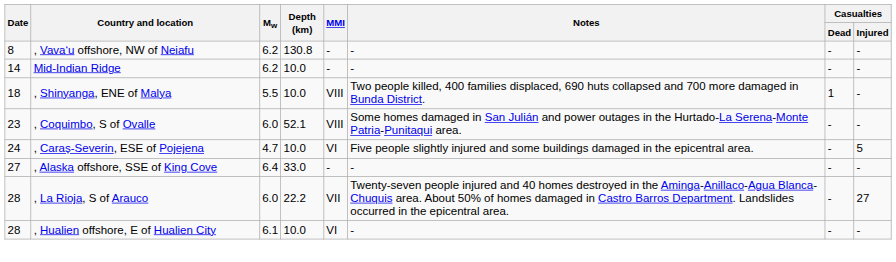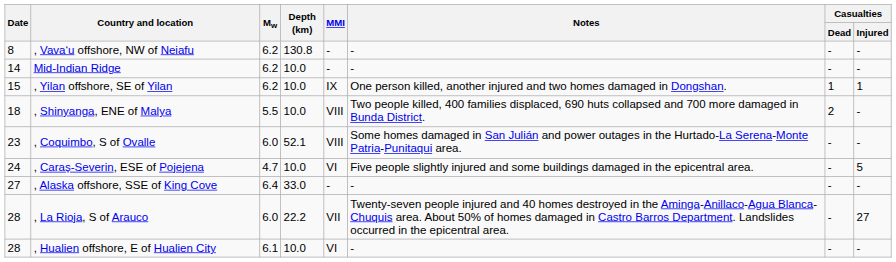+ row: 15 | , Yilan offshore, SE of Yilan | 6.2 | 10.0 | IX | One person killed, another injured and two homes damaged in Dongshan. | 1 | 1
, Shinyanga, ENE of Malya | Casualties / Dead: 1 -> 2
